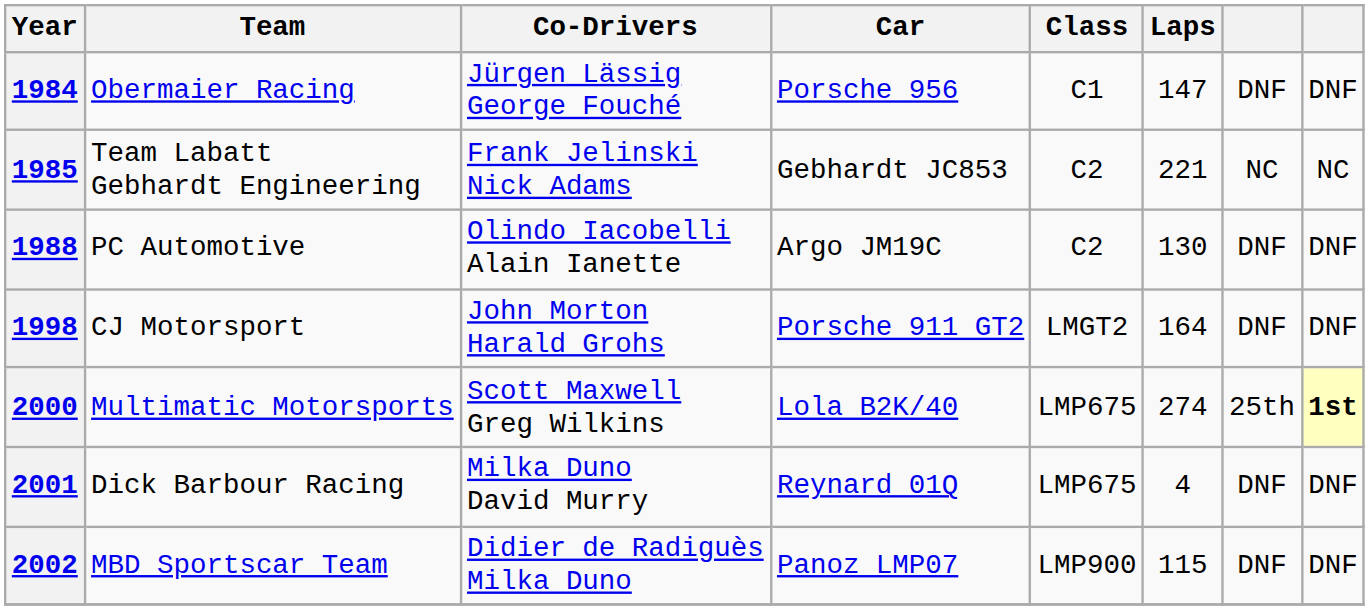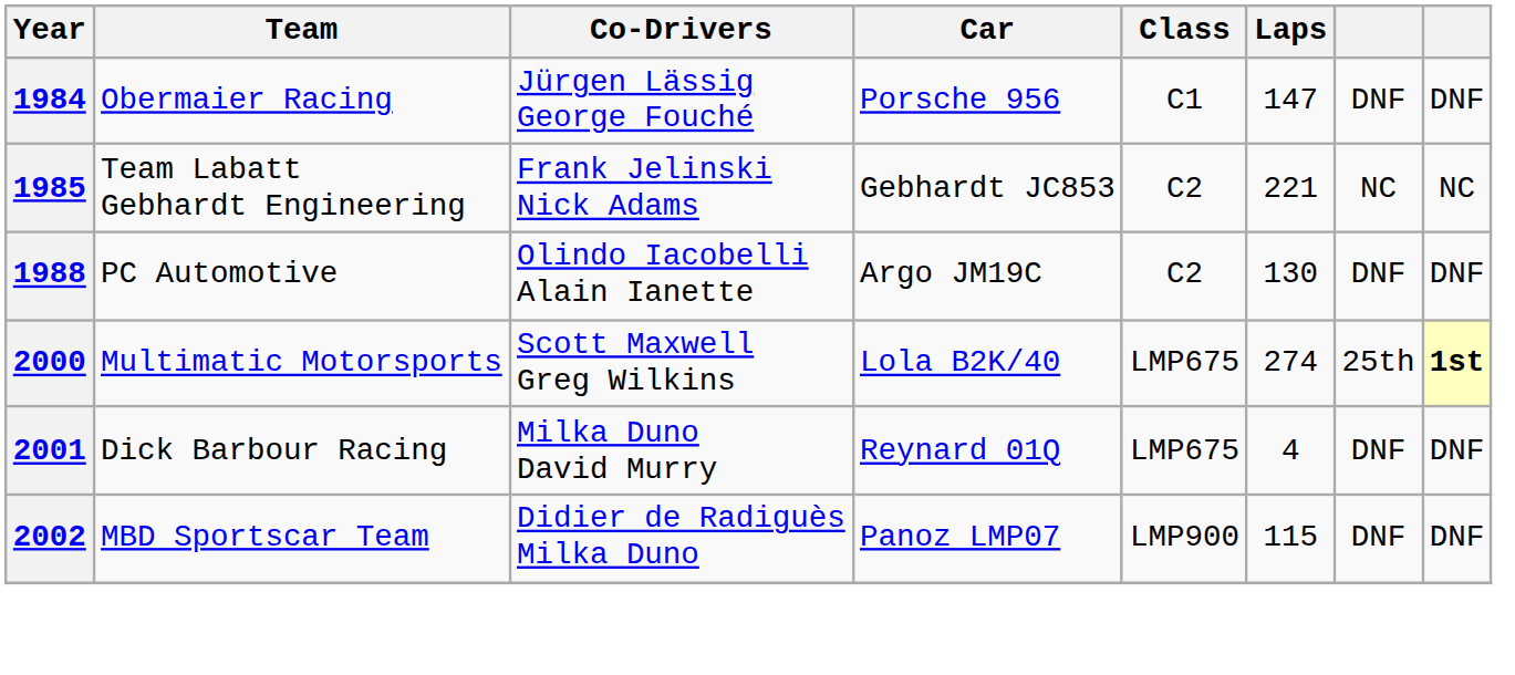- row: 1998 | CJ Motorsport | John Morton Harald Grohs | Porsche 911 GT2 | LMGT2 | 164 | DNF | DNF
